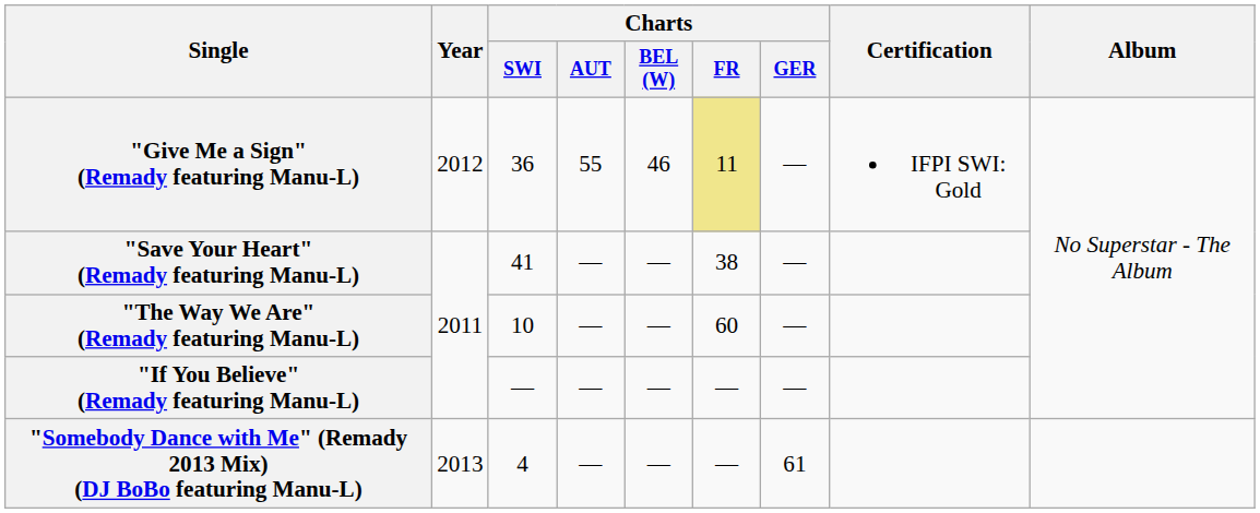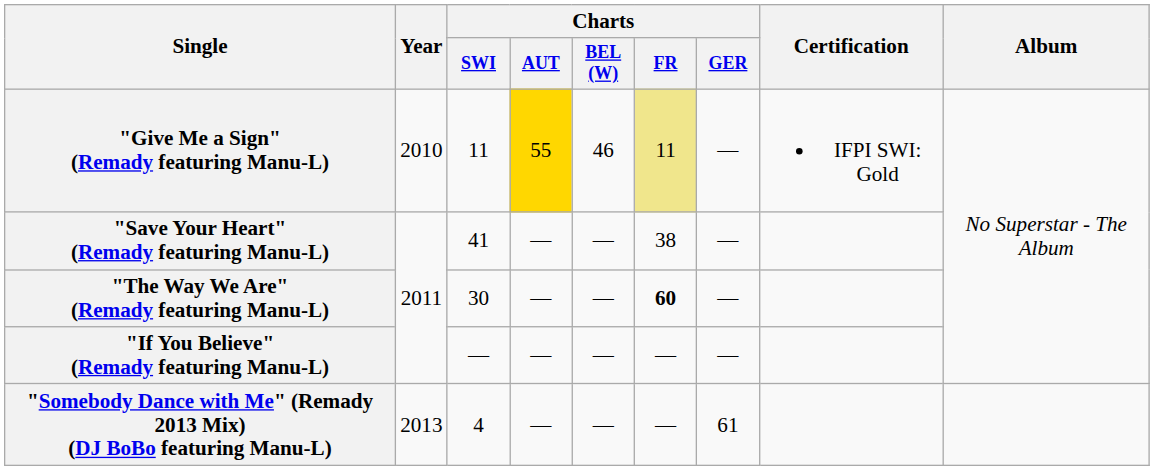"Give Me a Sign" (Remady featuring Manu-L) | Year: 2012 -> 2010
"Give Me a Sign" (Remady featuring Manu-L) | Charts / SWI: 36 -> 11
"Give Me a Sign" (Remady featuring Manu-L) | Charts / AUT: no background -> gold background
"The Way We Are" (Remady featuring Manu-L) | Charts / SWI: 10 -> 30
"The Way We Are" (Remady featuring Manu-L) | Charts / FR: normal -> bold
